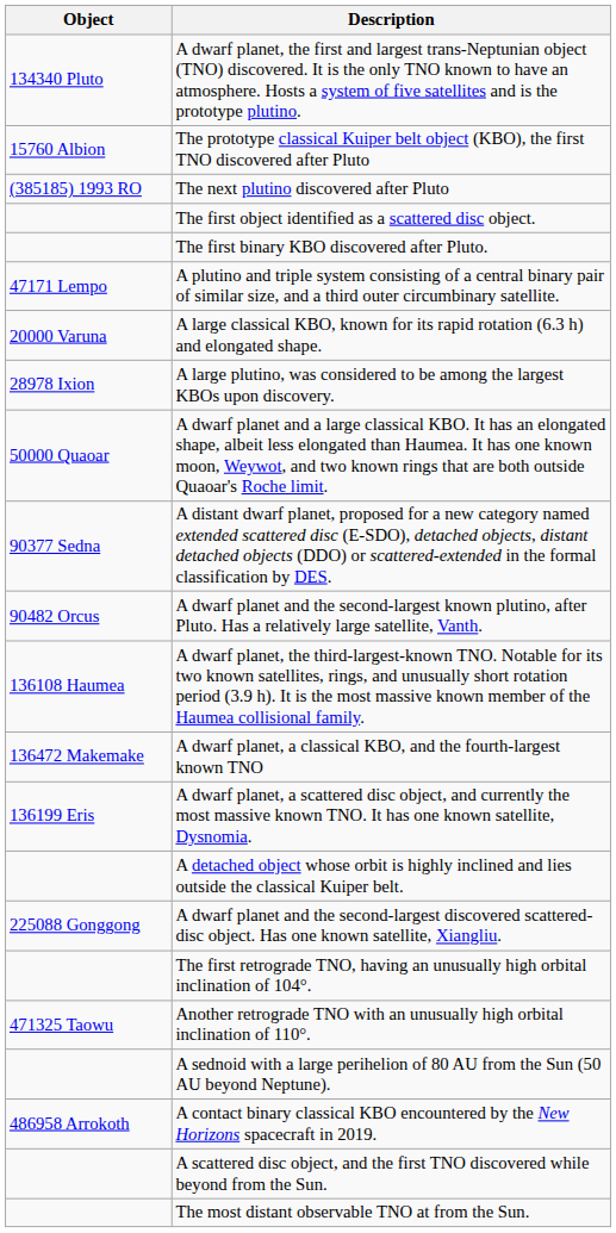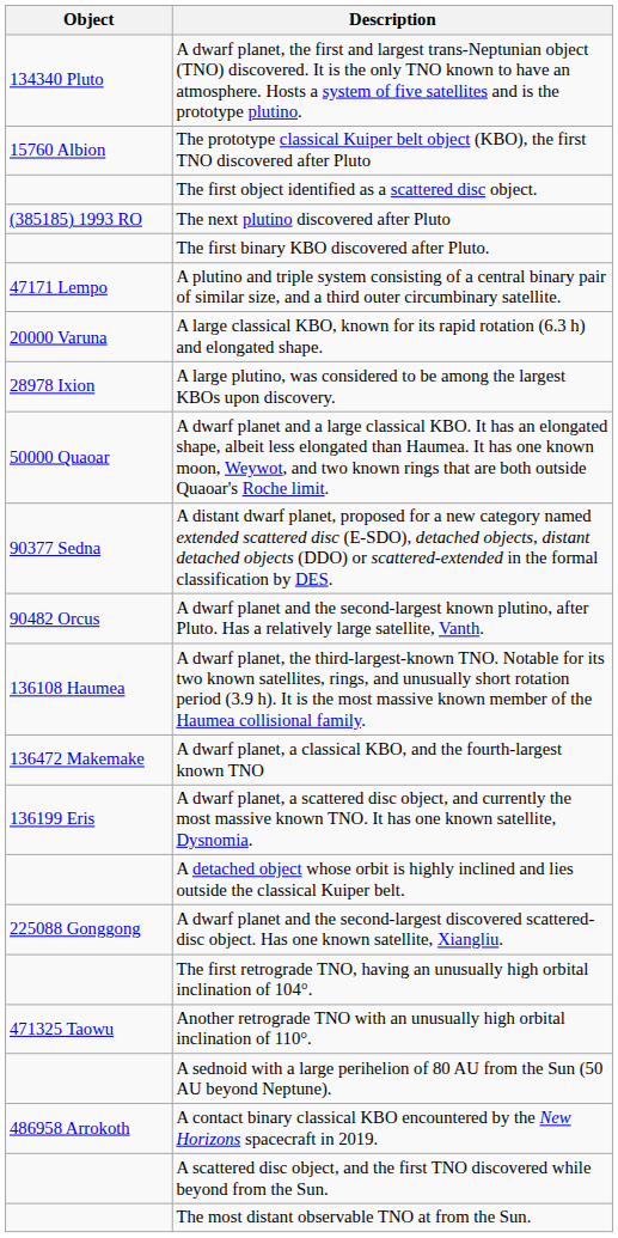rows swapped: The next plutino discovered after Pluto <-> The first object identified as a scattered disc object.
